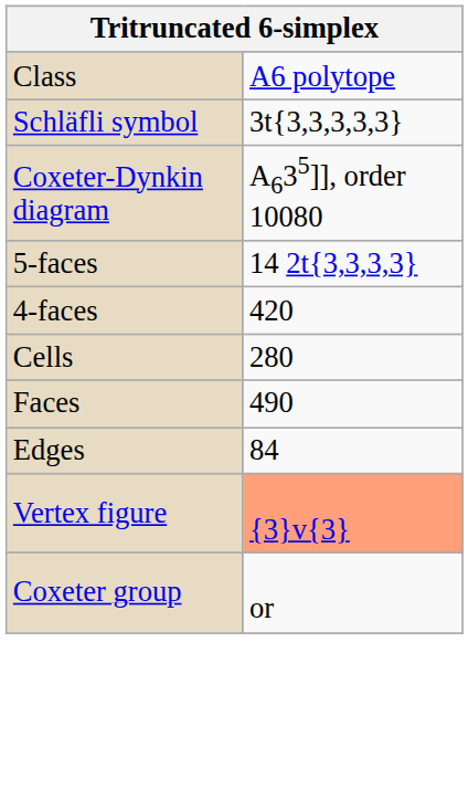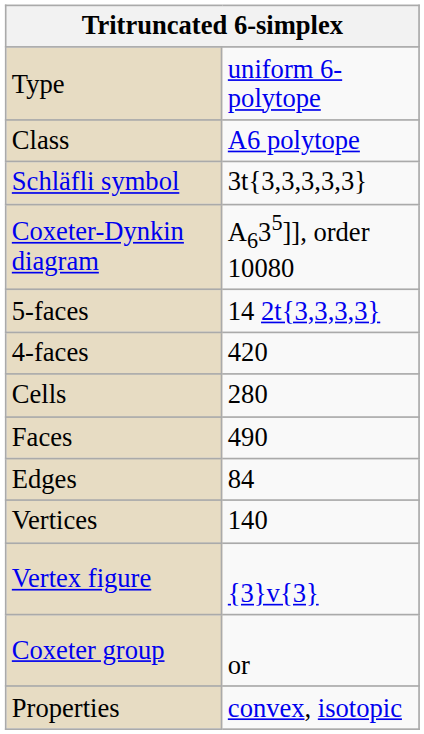+ row: Type | uniform 6-polytope
+ row: Vertices | 140
Vertex figure | column 2: lightsalmon background -> no background
+ row: Properties | convex, isotopic
